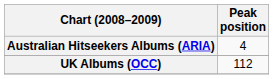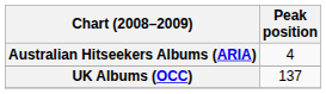UK Albums (OCC) | Peak position: 112 -> 137
